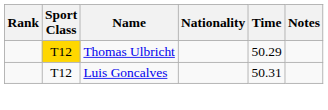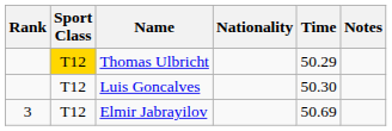Luis Goncalves | Time: 50.31 -> 50.30
+ row: 3 | T12 | Elmir Jabrayilov | 50.69
